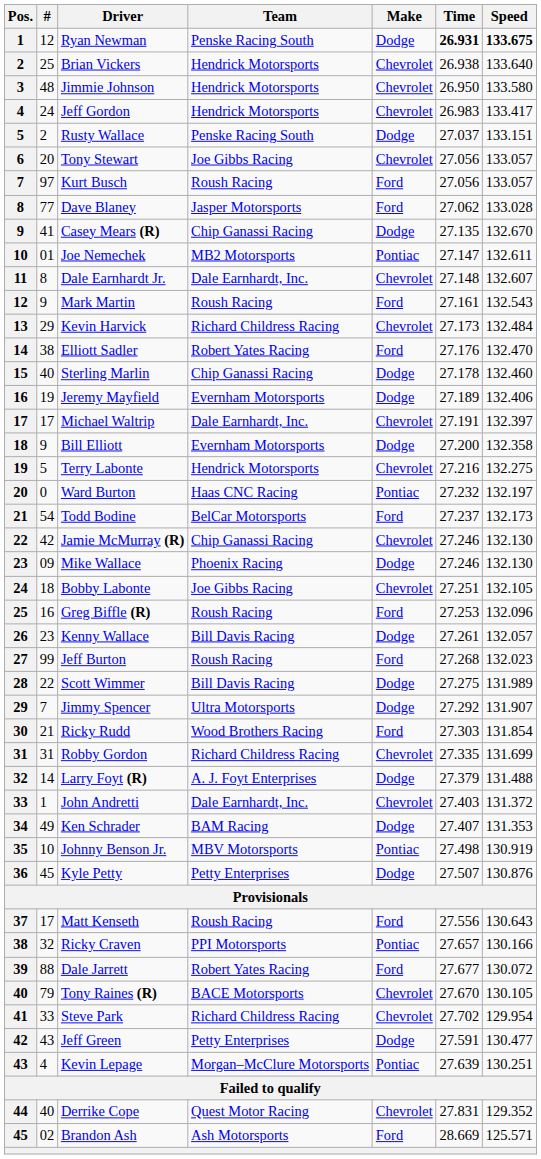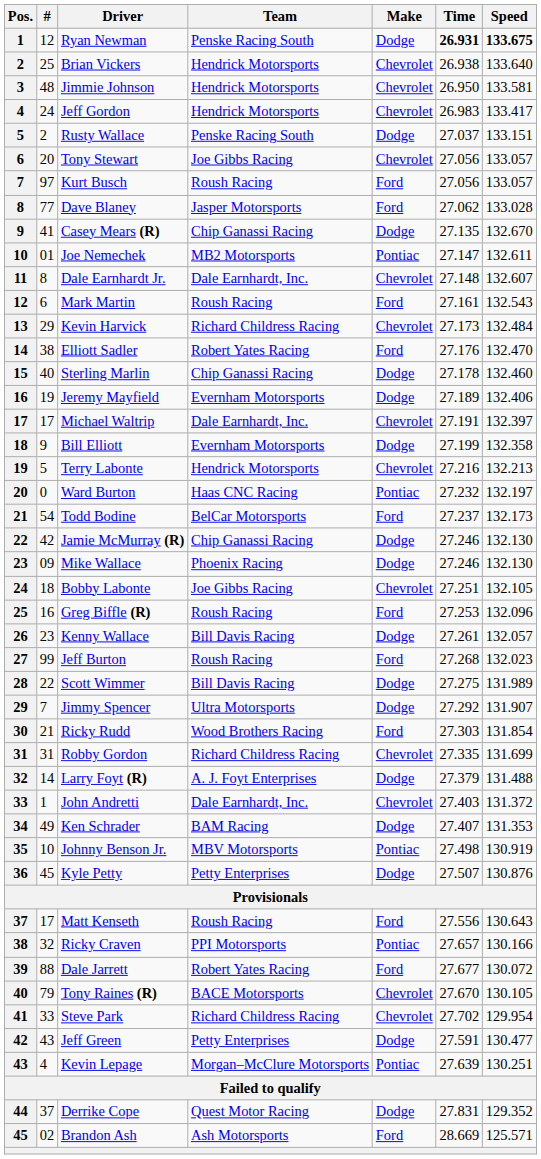Jimmie Johnson | Speed: 133.580 -> 133.581
Mark Martin | #: 9 -> 6
Bill Elliott | Time: 27.200 -> 27.199
Terry Labonte | Speed: 132.275 -> 132.213
Jamie McMurray (R) | Make: Chevrolet -> Dodge
Derrike Cope | #: 40 -> 37
Derrike Cope | Make: Chevrolet -> Dodge
